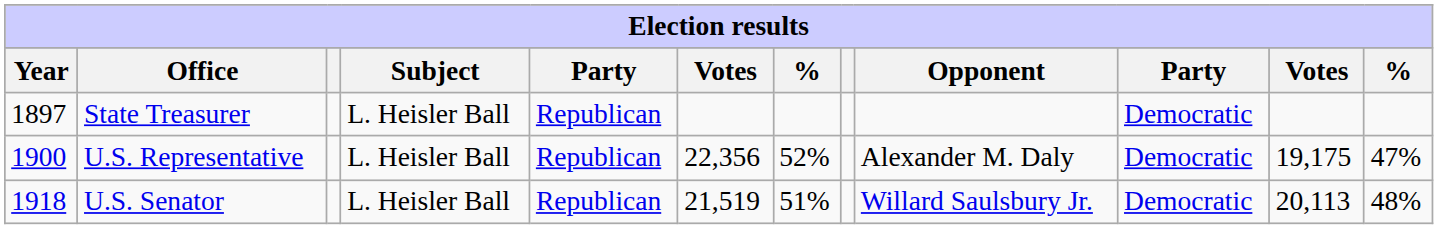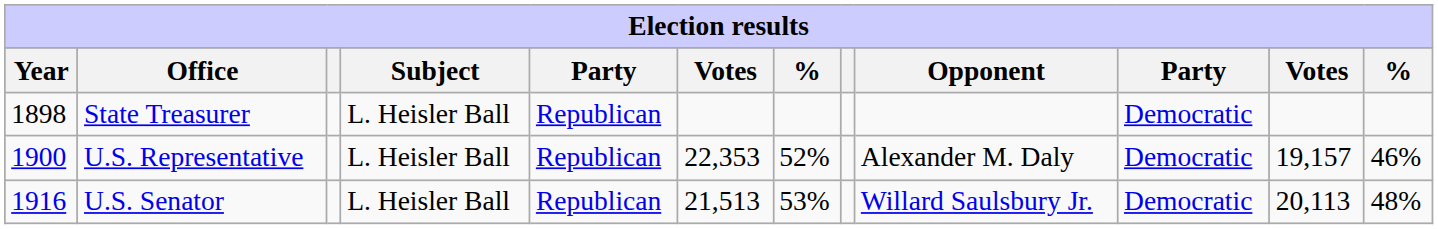State Treasurer | Year: 1897 -> 1898
U.S. Representative | column 6: 22,356 -> 22,353
U.S. Representative | column 11: 19,175 -> 19,157
U.S. Representative | column 12: 47% -> 46%
U.S. Senator | Year: 1918 -> 1916
U.S. Senator | column 6: 21,519 -> 21,513
U.S. Senator | column 7: 51% -> 53%
